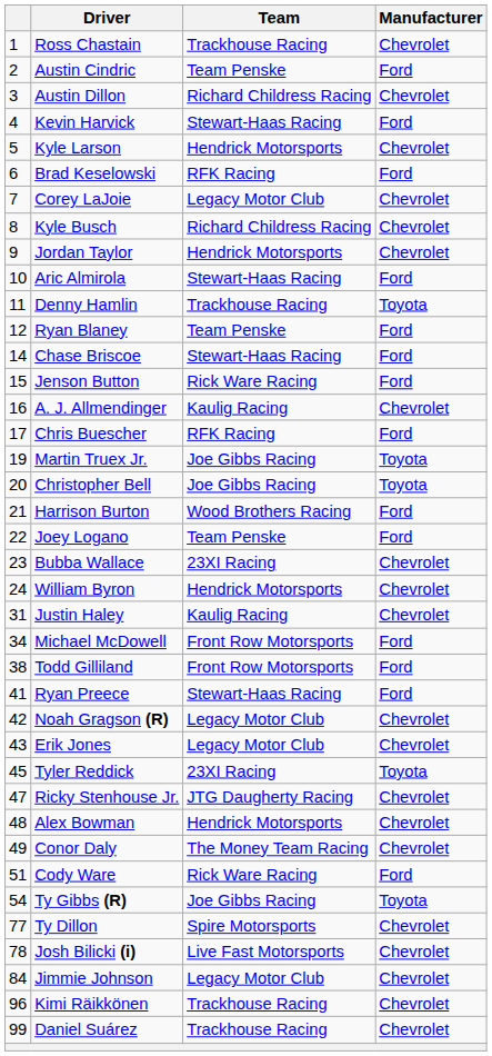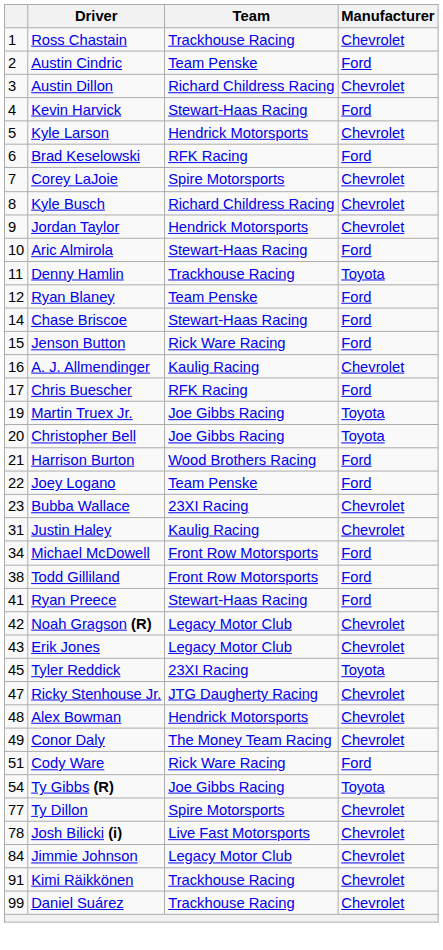Corey LaJoie | Team: Legacy Motor Club -> Spire Motorsports
- row: 24 | William Byron | Hendrick Motorsports | Chevrolet
Kimi Räikkönen | column 1: 96 -> 91
